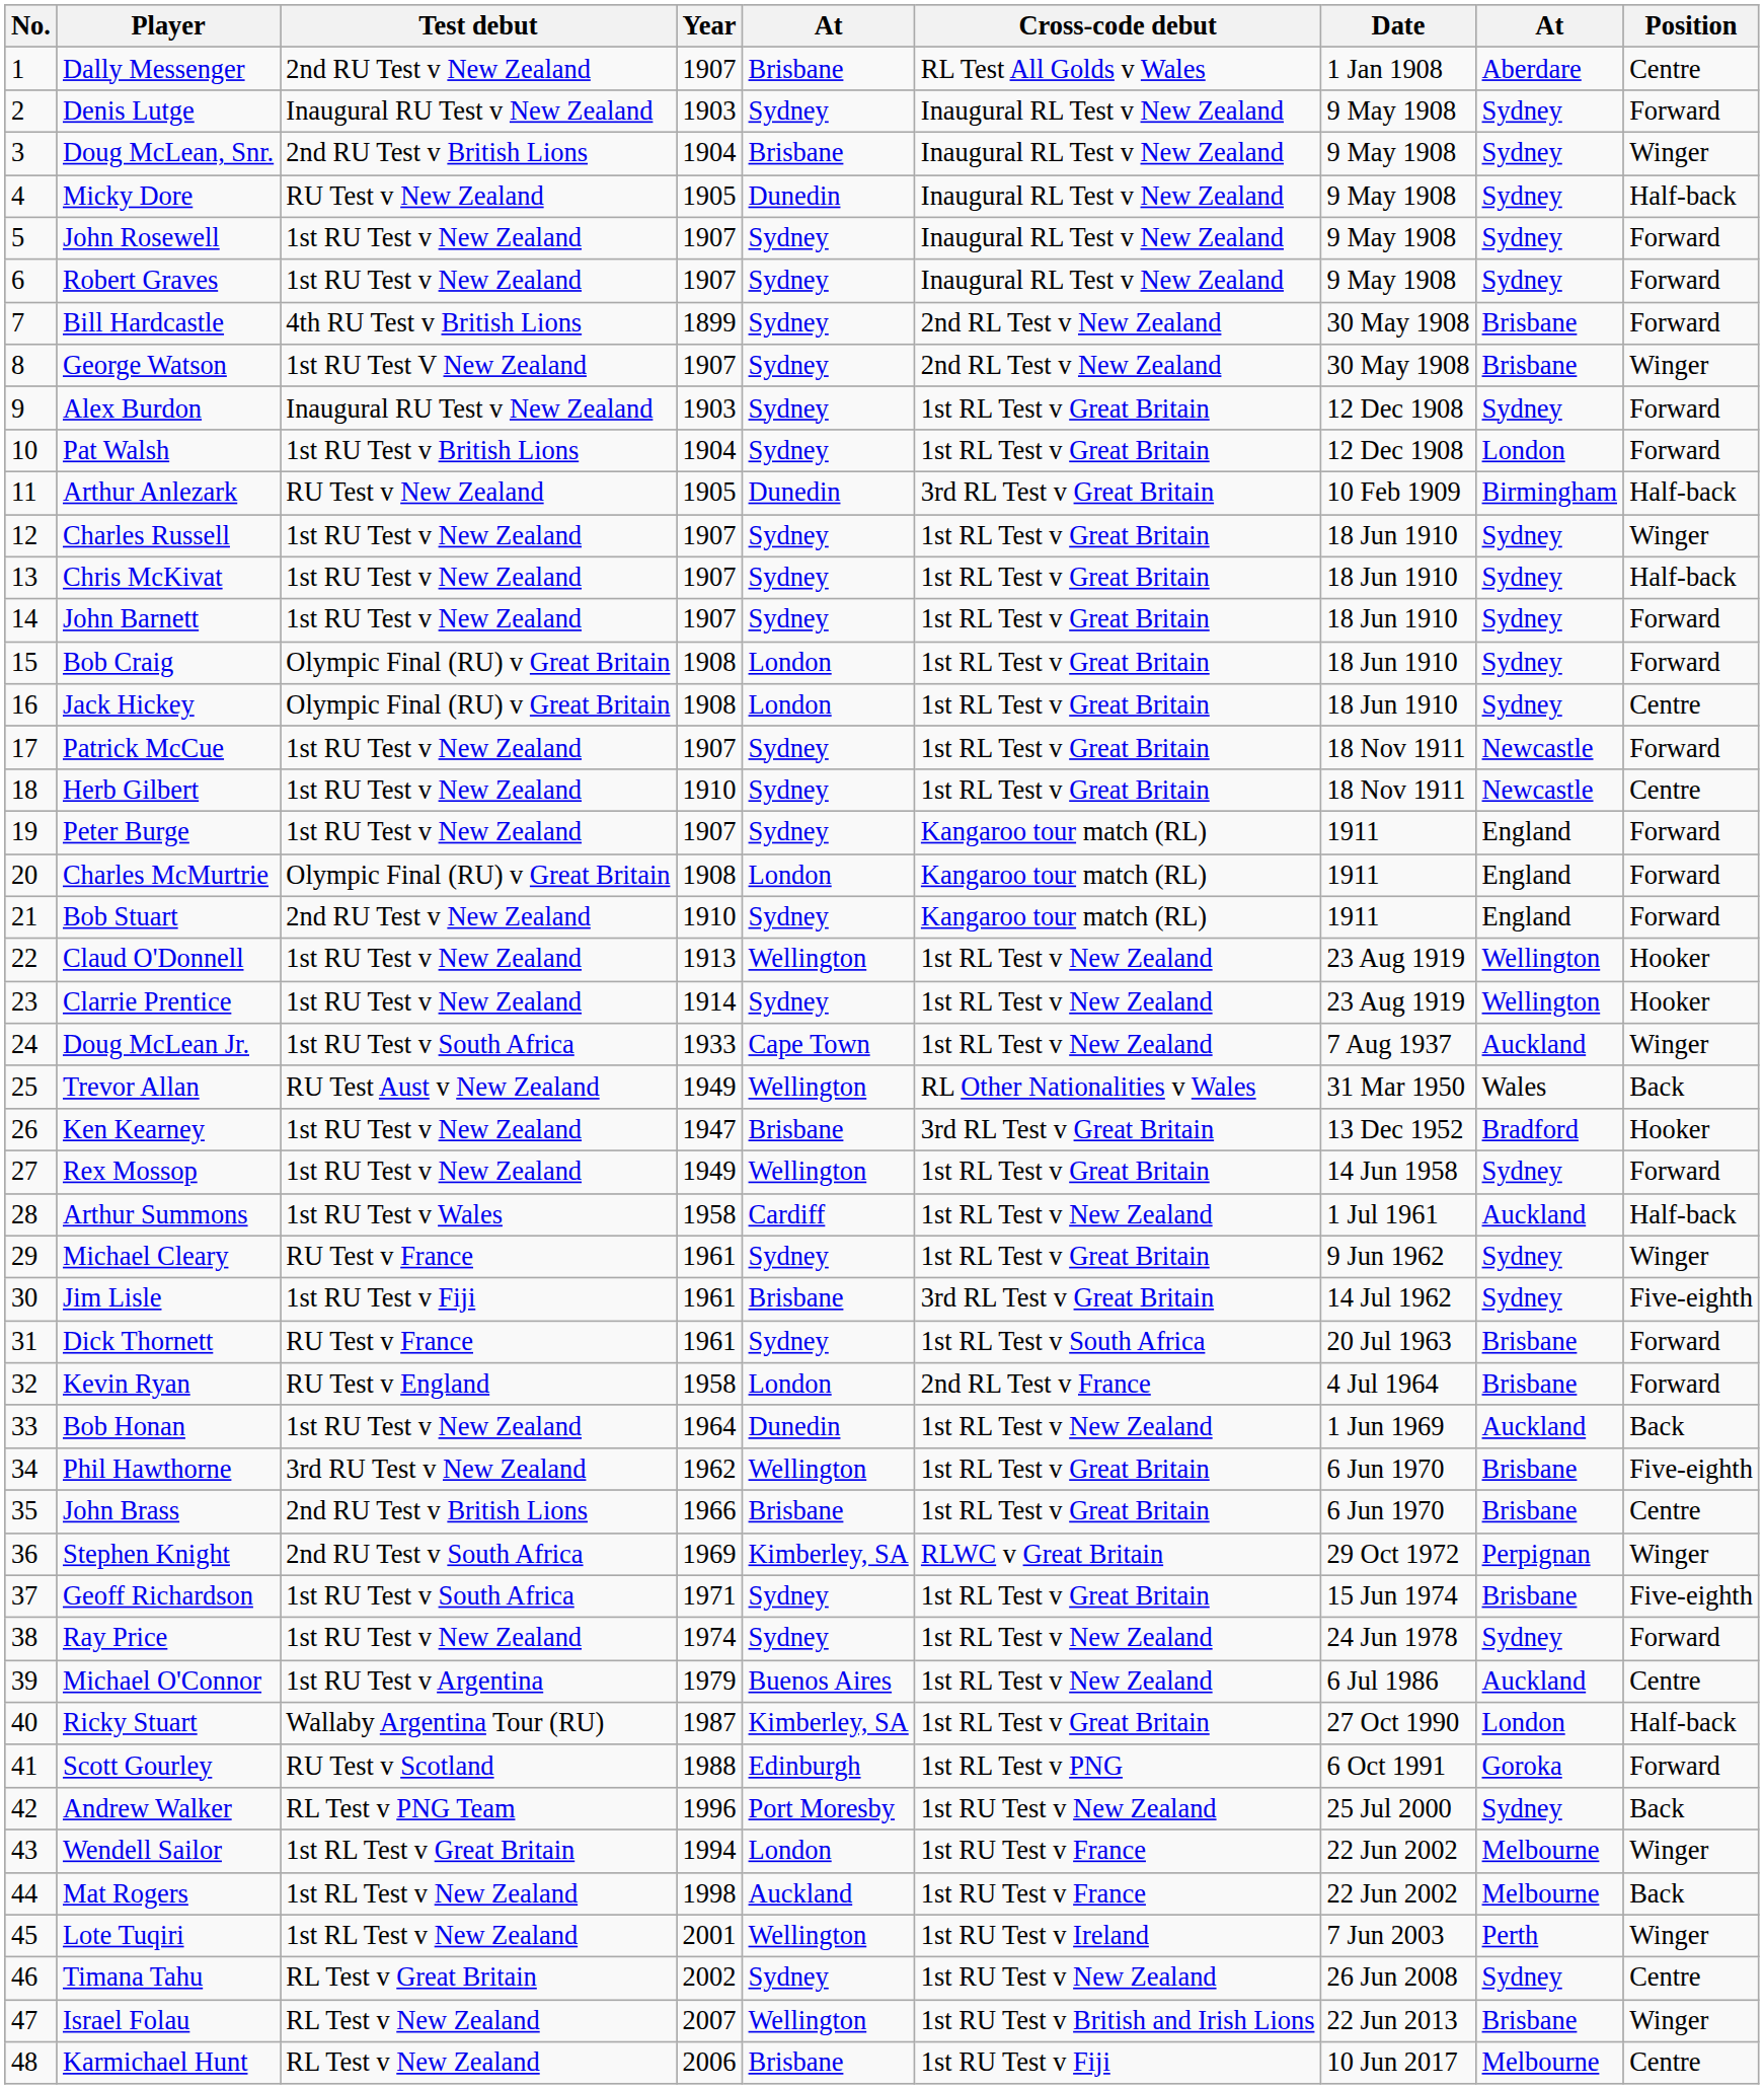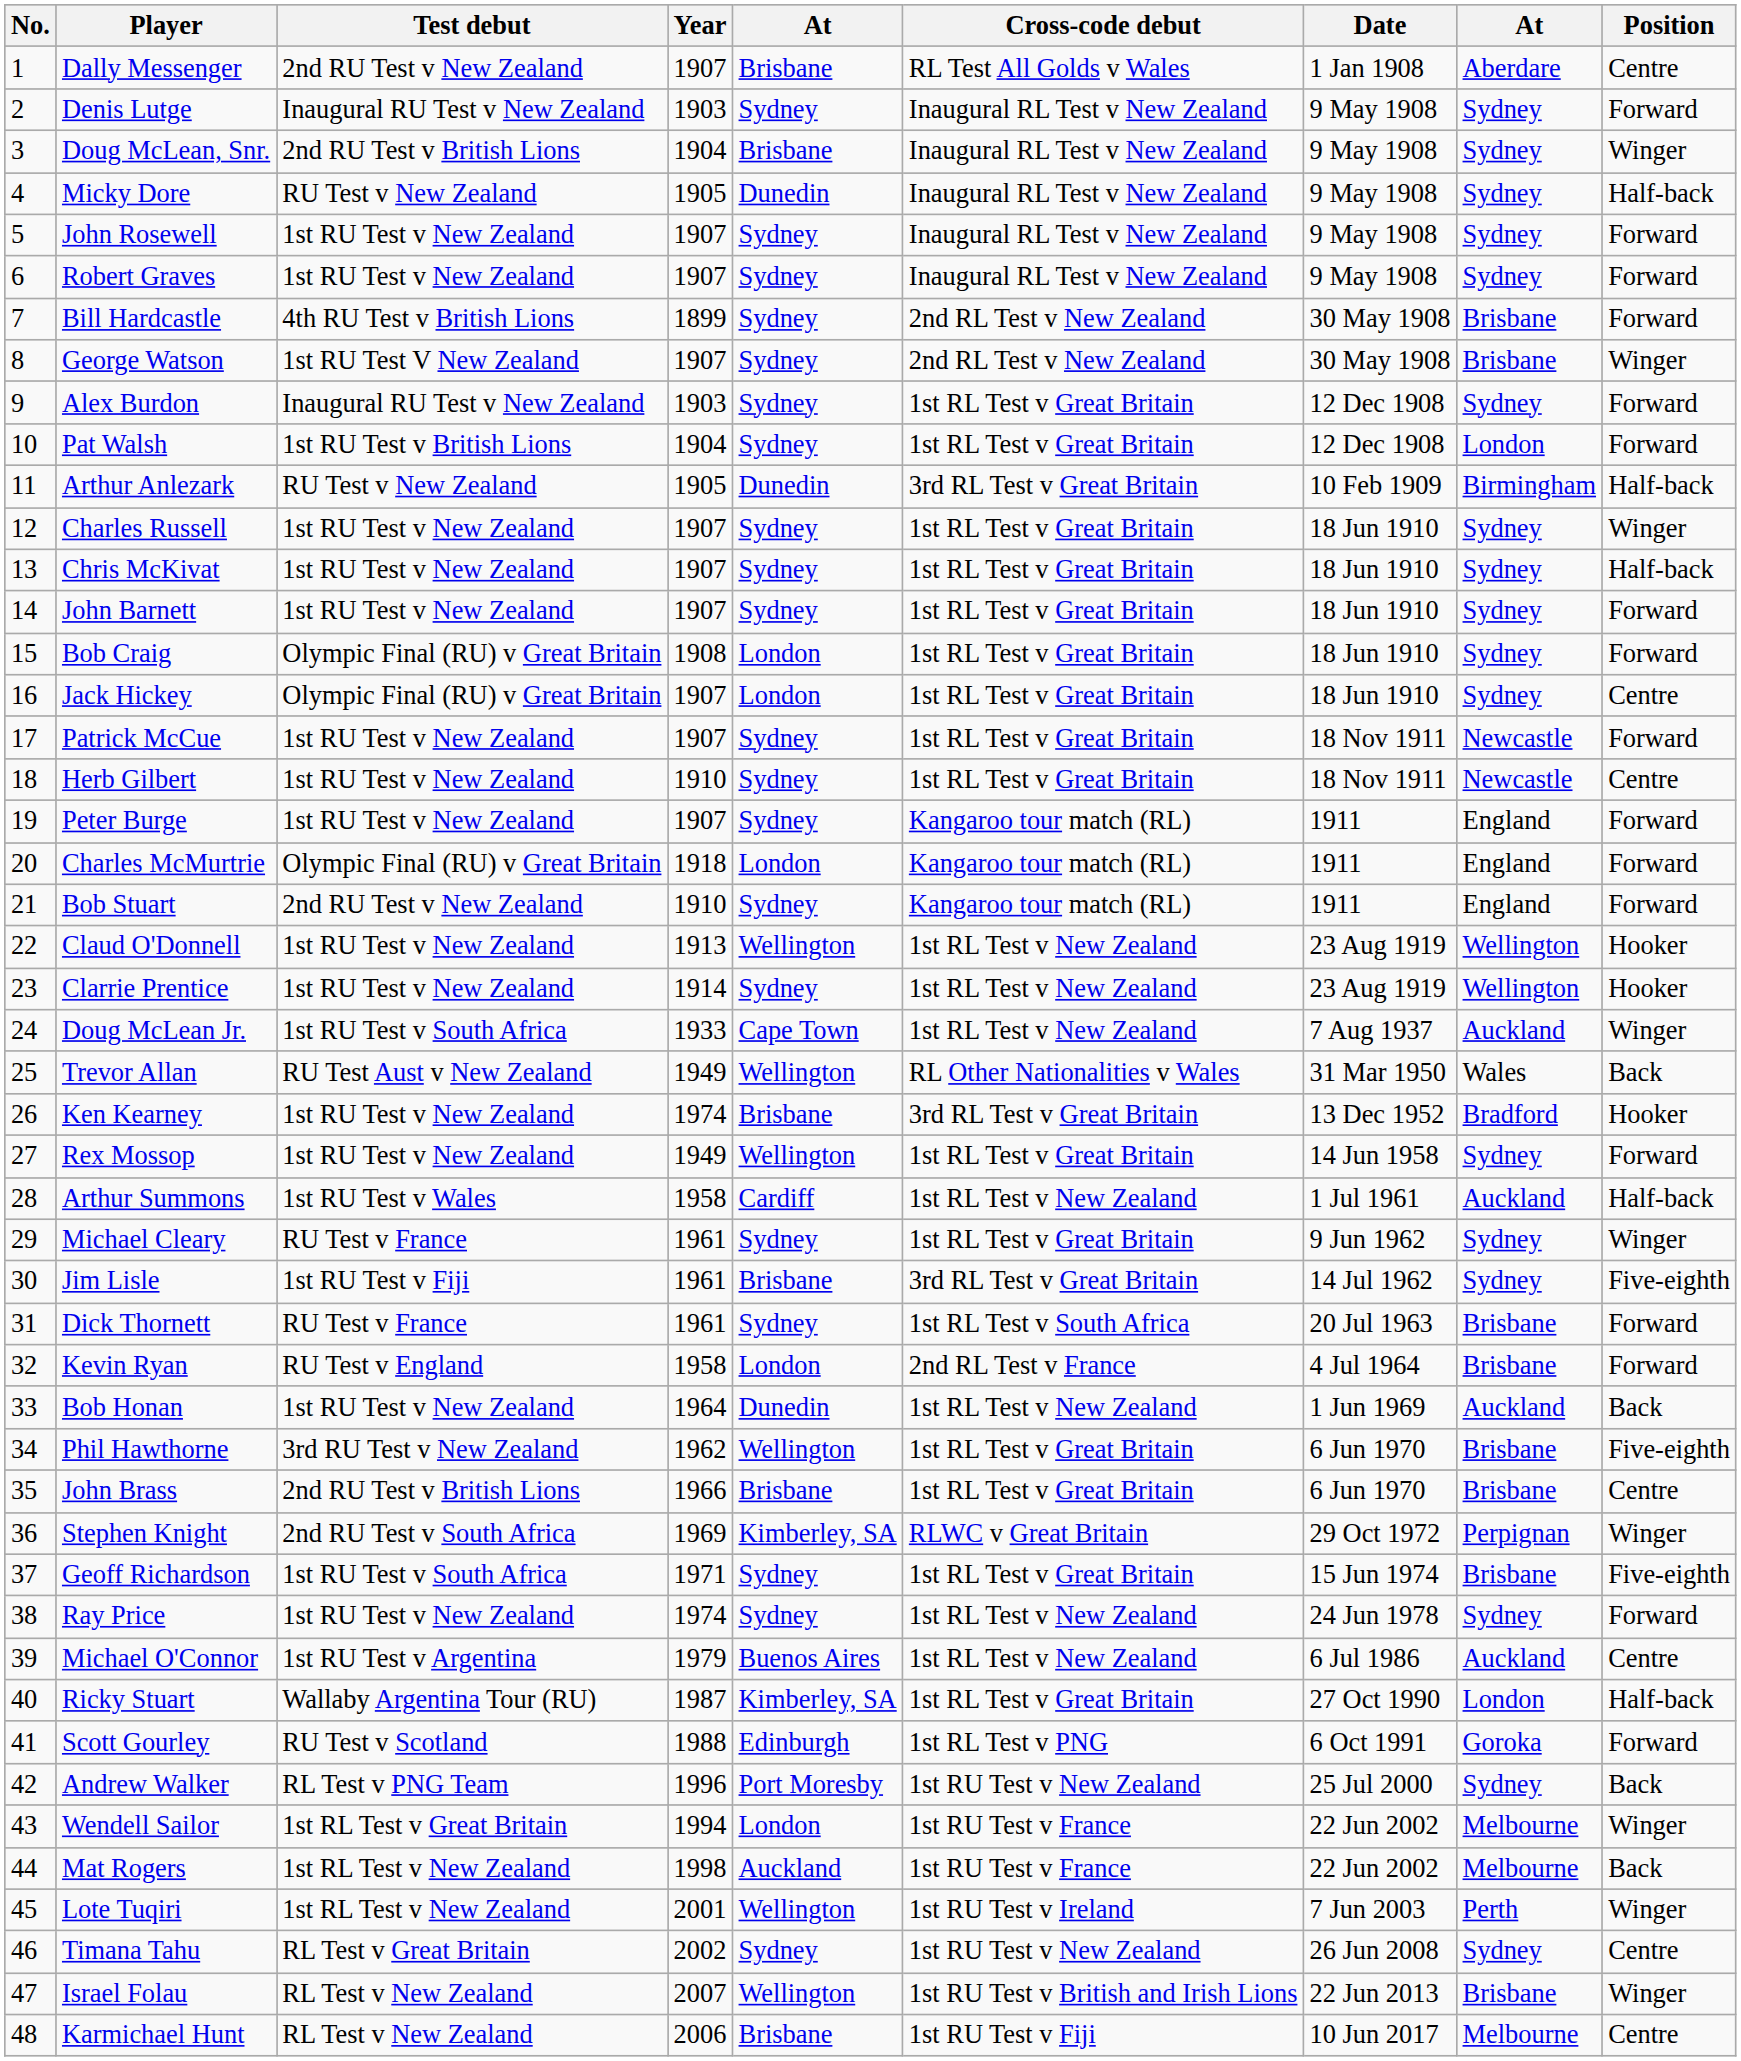Jack Hickey | Year: 1908 -> 1907
Charles McMurtrie | Year: 1908 -> 1918
Ken Kearney | Year: 1947 -> 1974
